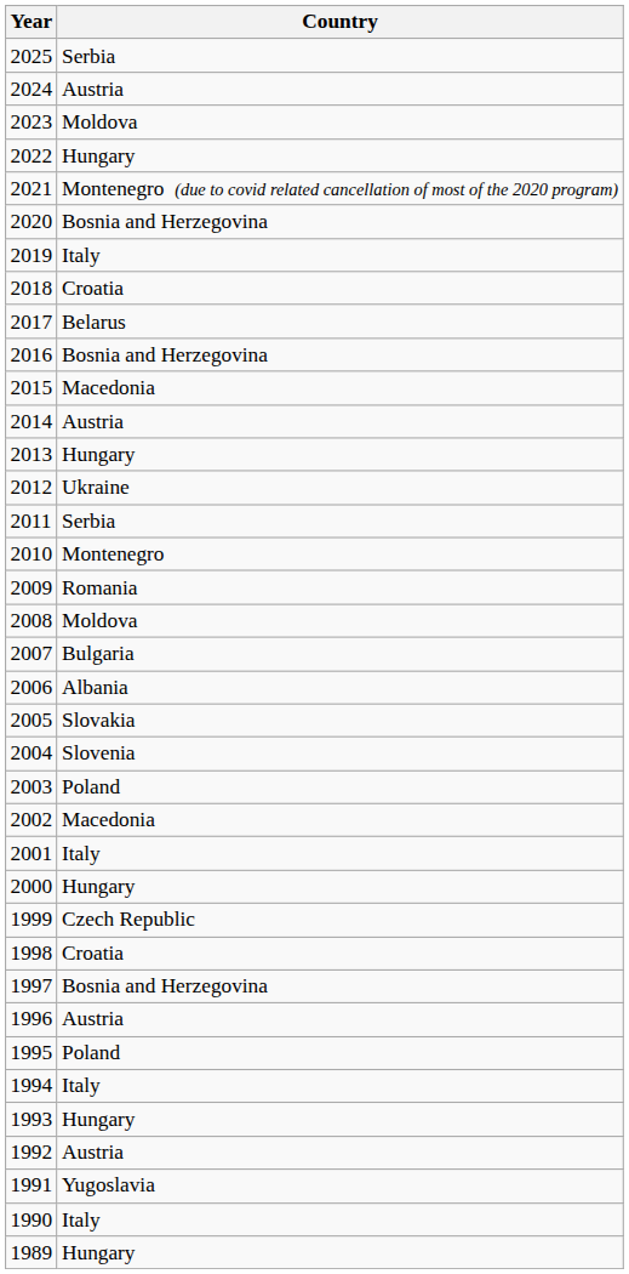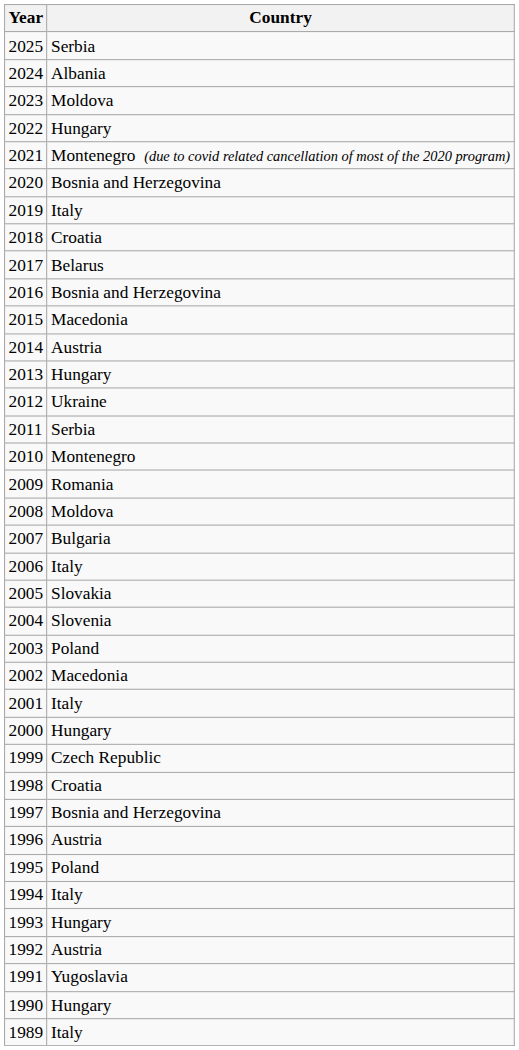2024 | Country: Austria -> Albania
2006 | Country: Albania -> Italy
1990 | Country: Italy -> Hungary
1989 | Country: Hungary -> Italy
